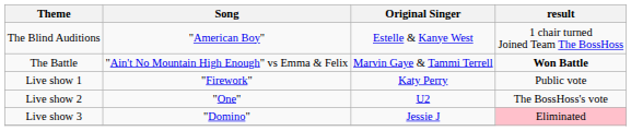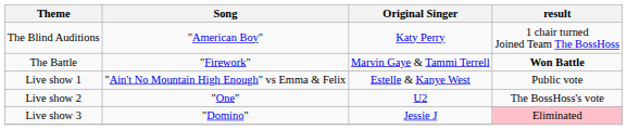The Blind Auditions | Original Singer: Estelle & Kanye West -> Katy Perry
The Battle | Song: "Ain't No Mountain High Enough" vs Emma & Felix -> "Firework"
Live show 1 | Song: "Firework" -> "Ain't No Mountain High Enough" vs Emma & Felix
Live show 1 | Original Singer: Katy Perry -> Estelle & Kanye West
